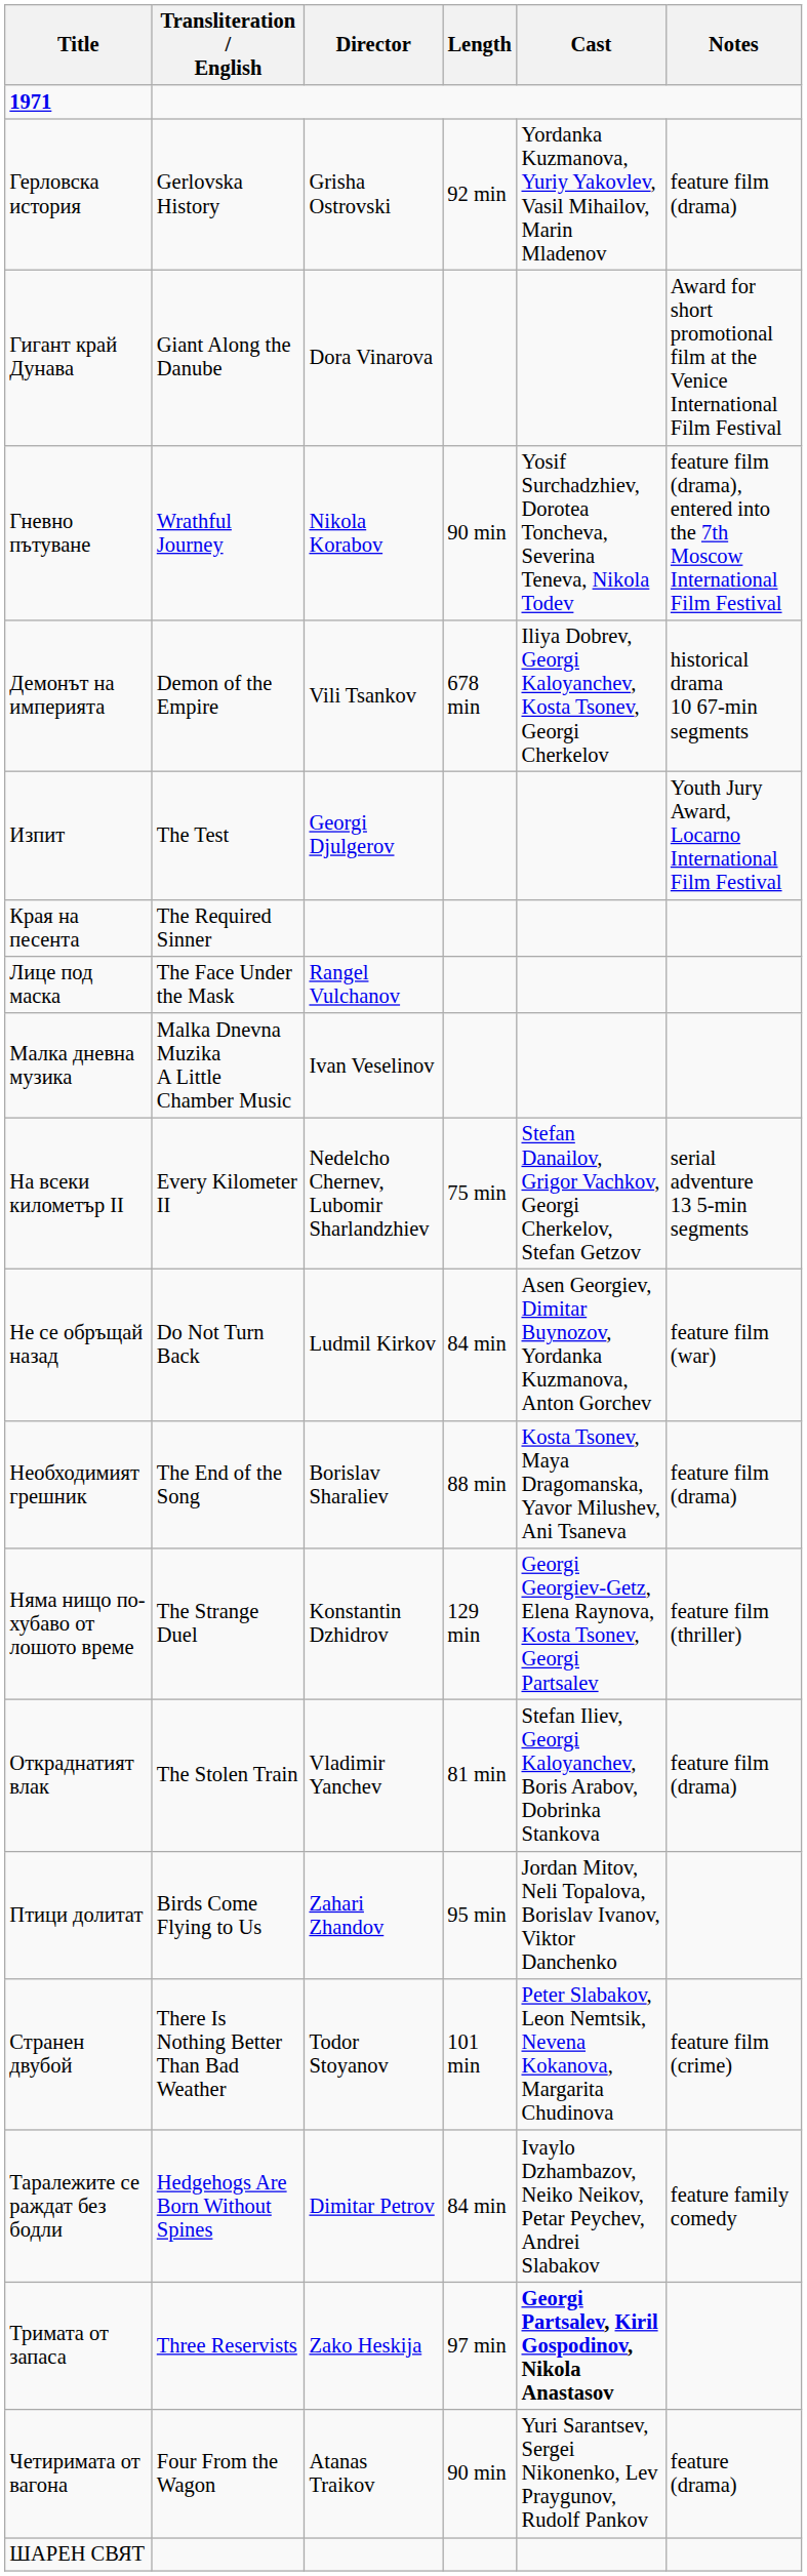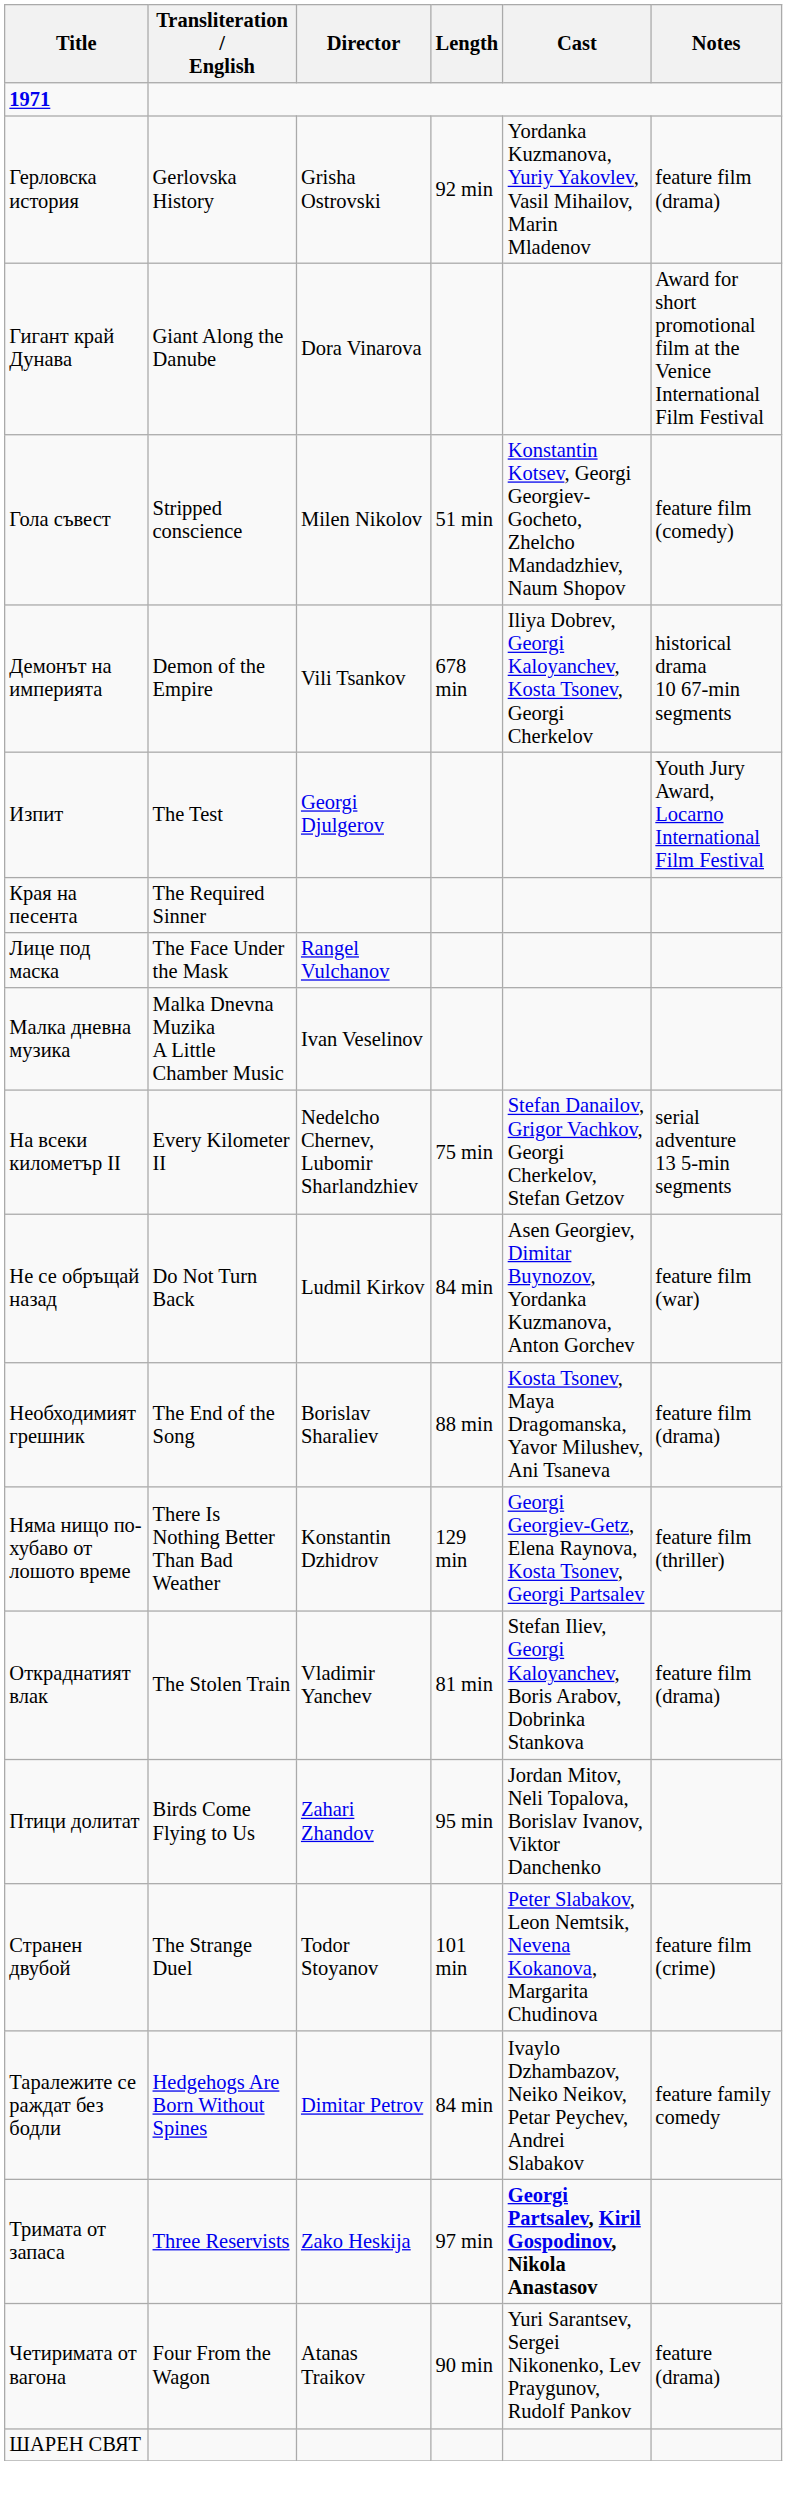- row: Гневно пътуване | Wrathful Journey | Nikola Korabov | 90 min | Yosif Surchadzhiev, Dorotea Toncheva, Severina Teneva, Nikola Todev | feature film (drama), entered into the 7th Moscow International Film Festival
+ row: Гола съвест | Stripped conscience | Milen Nikolov | 51 min | Konstantin Kotsev, Georgi Georgiev-Gocheto, Zhelcho Mandadzhiev, Naum Shopov | feature film (comedy)
Няма нищо по-хубаво от лошото време | Transliteration / English: The Strange Duel -> There Is Nothing Better Than Bad Weather
Странен двубой | Transliteration / English: There Is Nothing Better Than Bad Weather -> The Strange Duel
